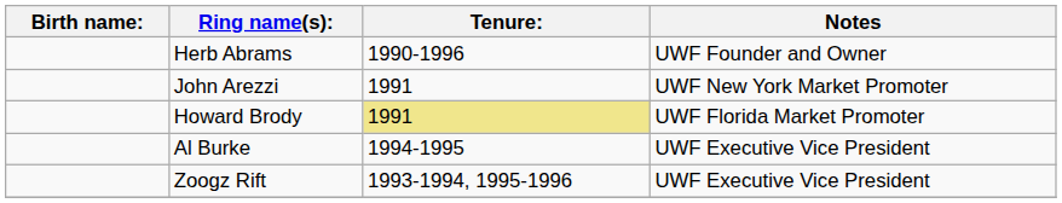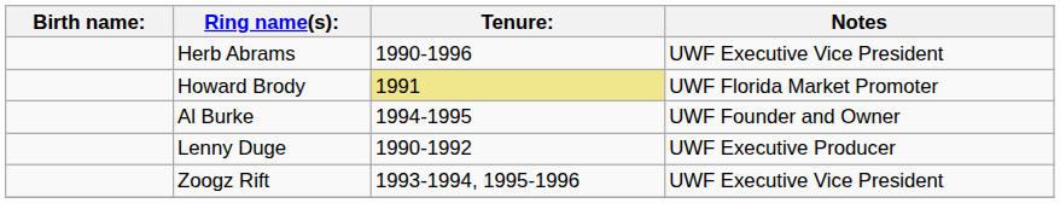Herb Abrams | Notes: UWF Founder and Owner -> UWF Executive Vice President
- row: John Arezzi | 1991 | UWF New York Market Promoter
Al Burke | Notes: UWF Executive Vice President -> UWF Founder and Owner
+ row: Lenny Duge | 1990-1992 | UWF Executive Producer
